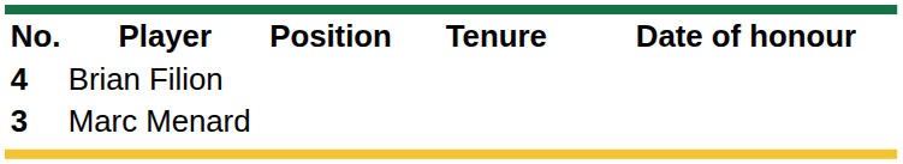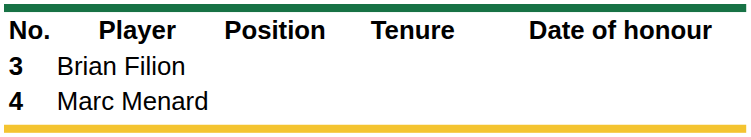Brian Filion | No.: 4 -> 3
Marc Menard | No.: 3 -> 4
